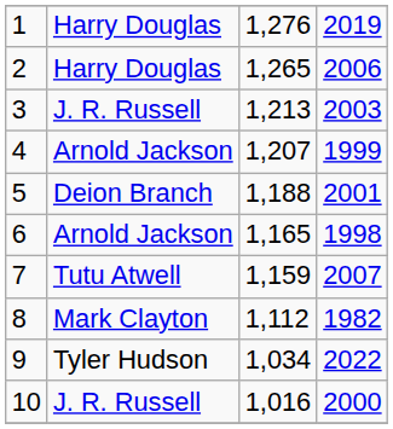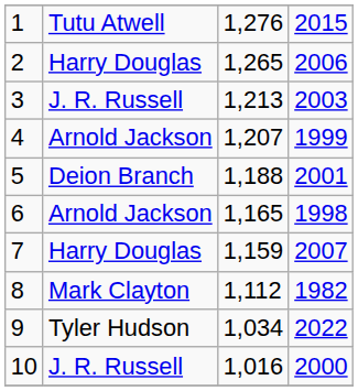1 | column 2: Harry Douglas -> Tutu Atwell
1 | column 4: 2019 -> 2015
7 | column 2: Tutu Atwell -> Harry Douglas
